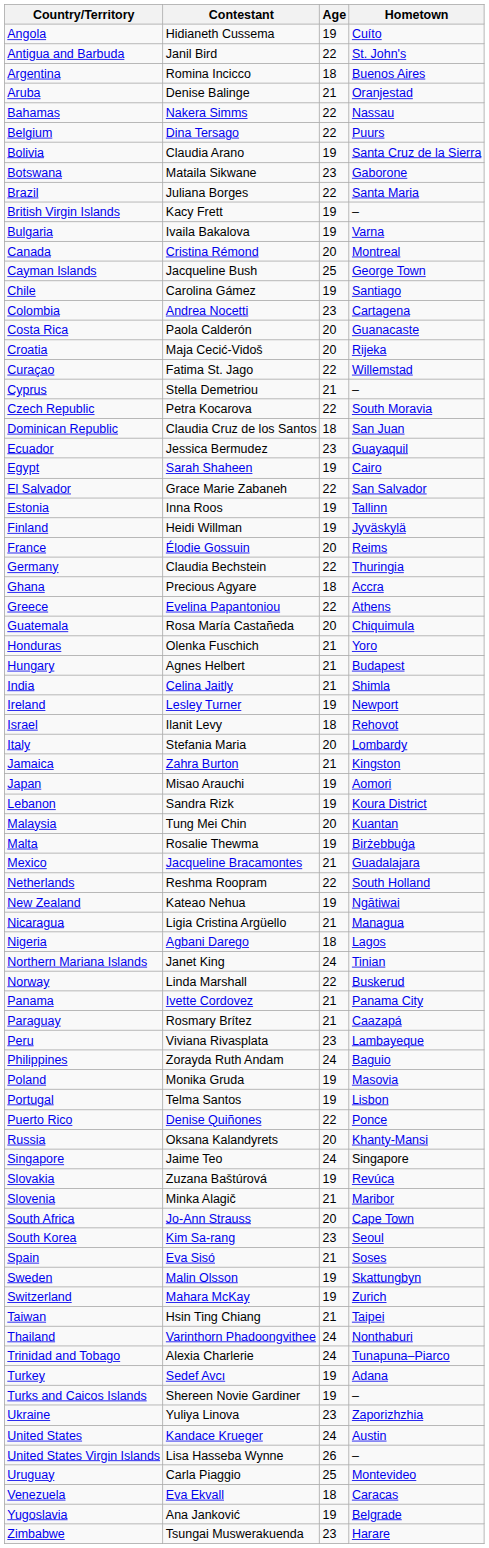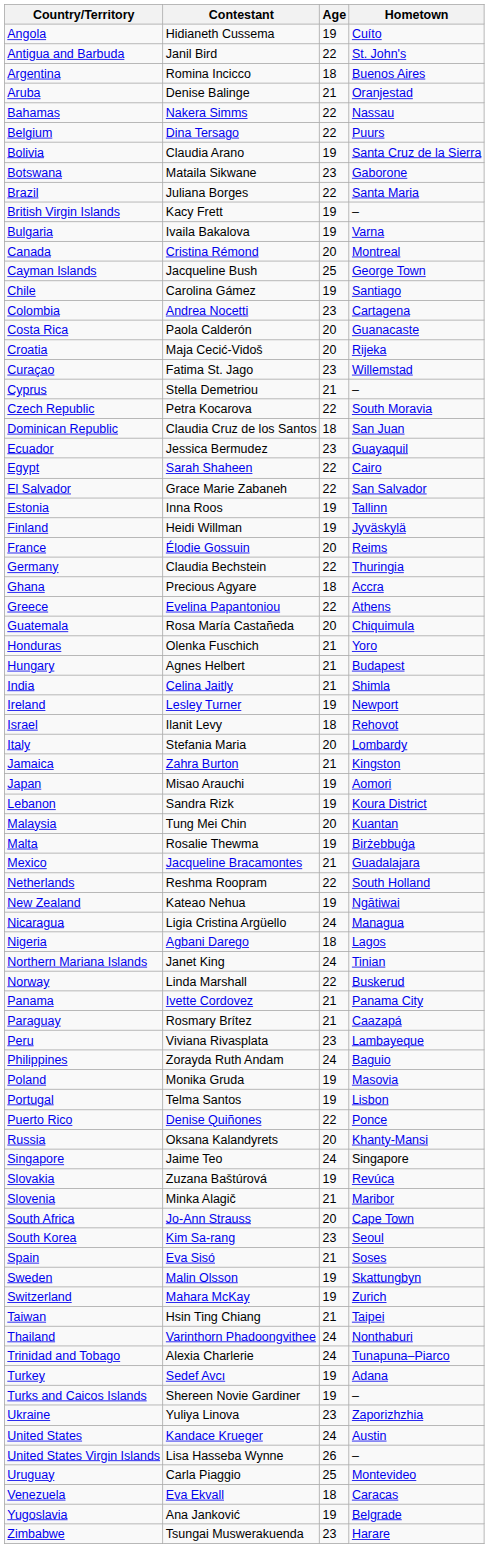Curaçao | Age: 22 -> 23
Egypt | Age: 19 -> 22
Nicaragua | Age: 21 -> 24
